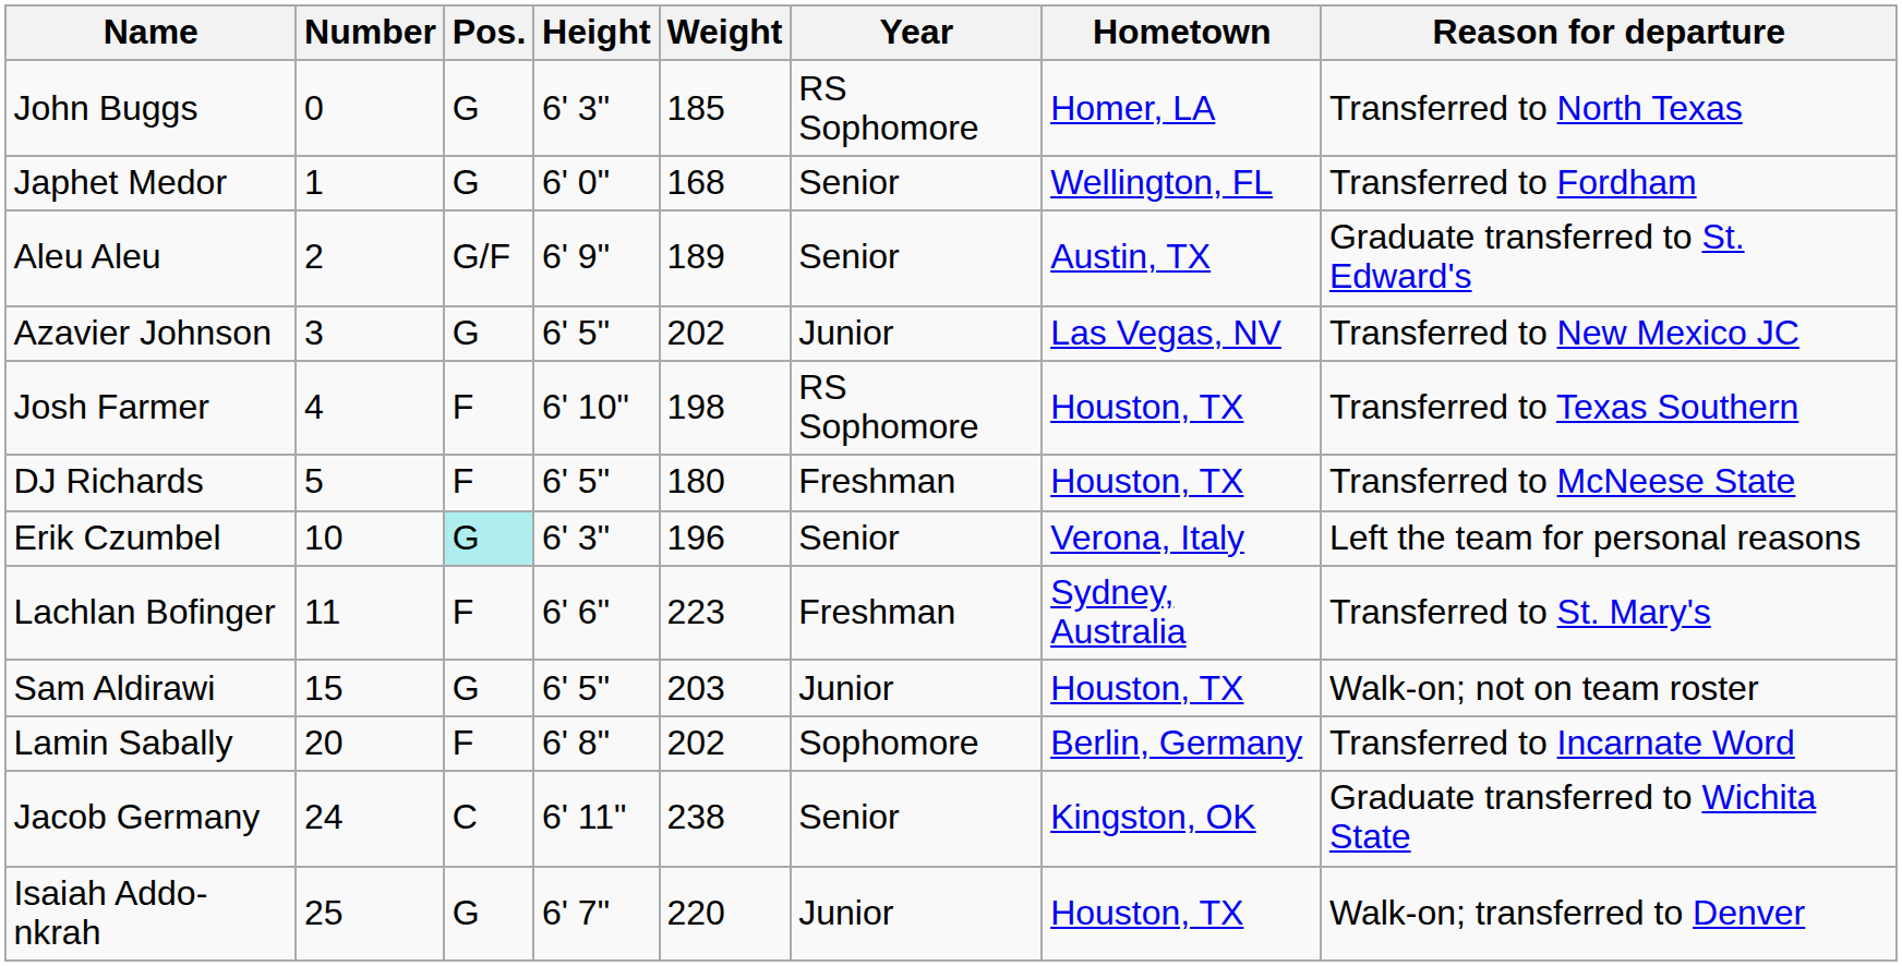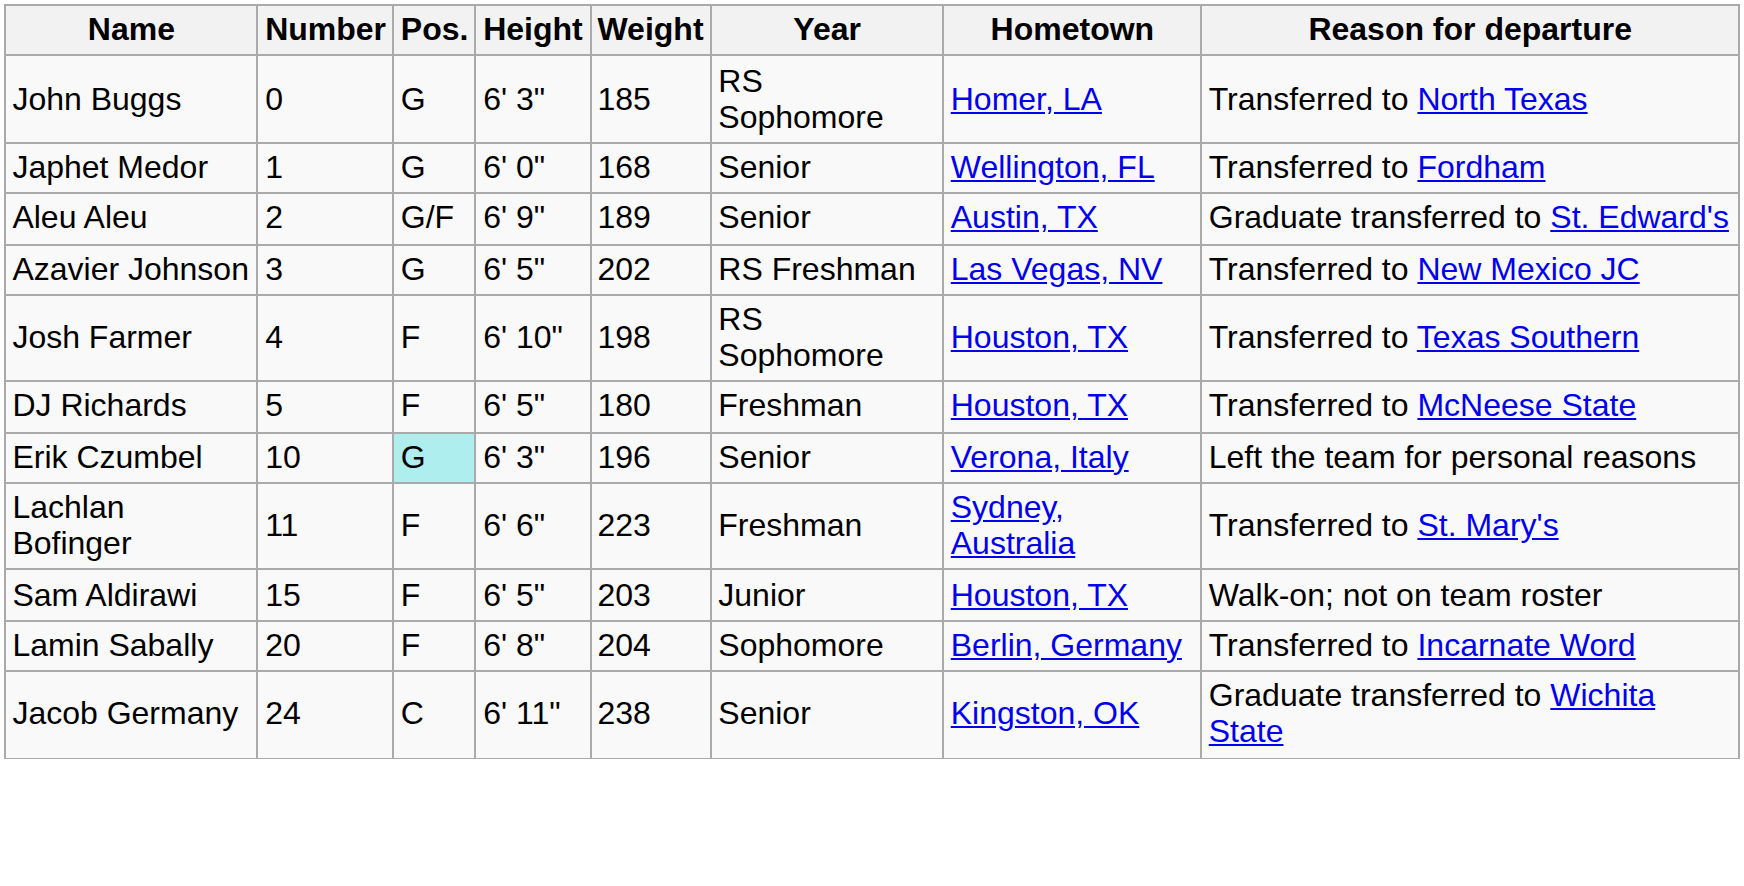Azavier Johnson | Year: Junior -> RS Freshman
Sam Aldirawi | Pos.: G -> F
Lamin Sabally | Weight: 202 -> 204
- row: Isaiah Addo-nkrah | 25 | G | 6' 7" | 220 | Junior | Houston, TX | Walk-on; transferred to Denver
